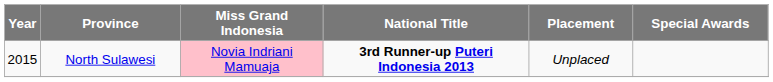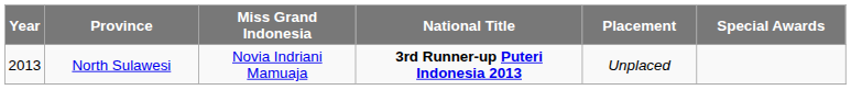North Sulawesi | Year: 2015 -> 2013
North Sulawesi | Miss Grand Indonesia: pink background -> no background
